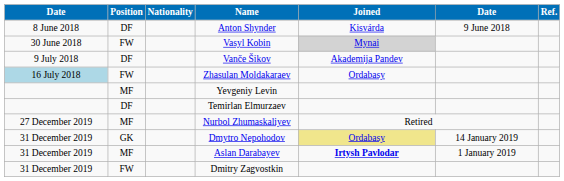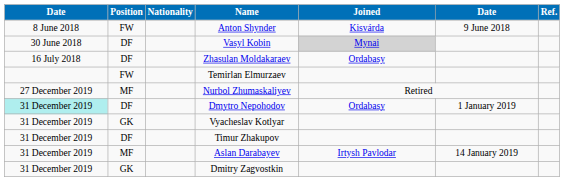Anton Shynder | Position: DF -> FW
Vasyl Kobin | Position: FW -> DF
- row: 9 July 2018 | DF | Vanče Šikov | Akademija Pandev
Zhasulan Moldakaraev | column 1: lightblue background -> no background
Zhasulan Moldakaraev | Position: FW -> DF
- row: MF | Yevgeniy Levin
Temirlan Elmurzaev | Position: DF -> FW
Dmytro Nepohodov | column 1: no background -> paleturquoise background
Dmytro Nepohodov | Position: GK -> DF
Dmytro Nepohodov | Joined: khaki background -> no background
Dmytro Nepohodov | column 6: 14 January 2019 -> 1 January 2019
+ row: 31 December 2019 | GK | Vyacheslav Kotlyar
+ row: 31 December 2019 | DF | Timur Zhakupov
Aslan Darabayev | Joined: bold -> normal
Aslan Darabayev | column 6: 1 January 2019 -> 14 January 2019
Dmitry Zagvostkin | Position: FW -> GK
